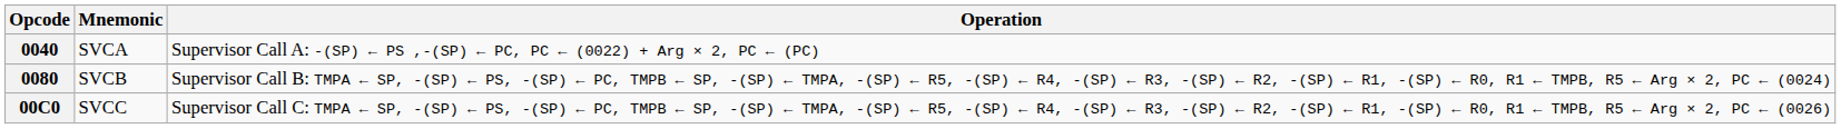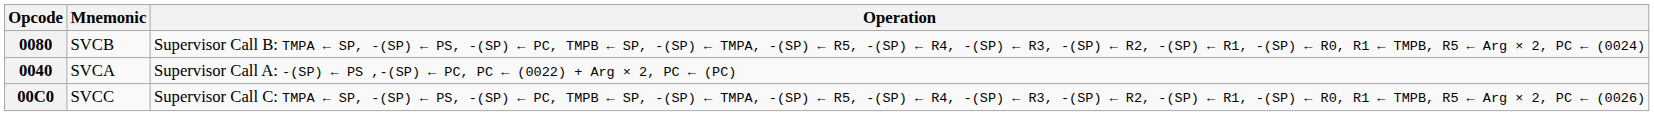rows swapped: 0040 <-> 0080
